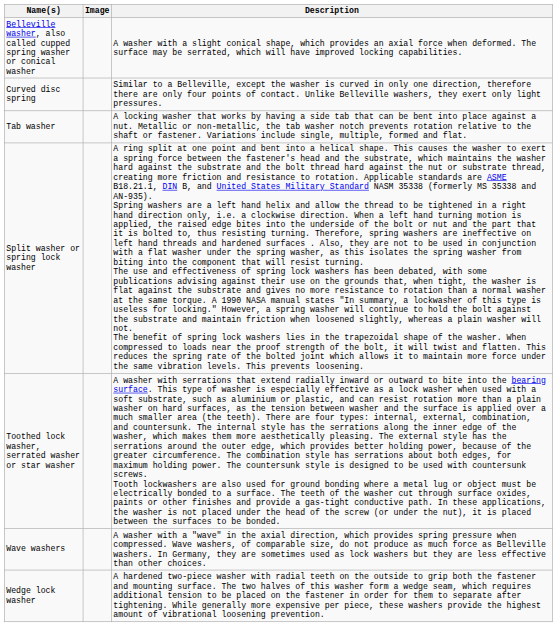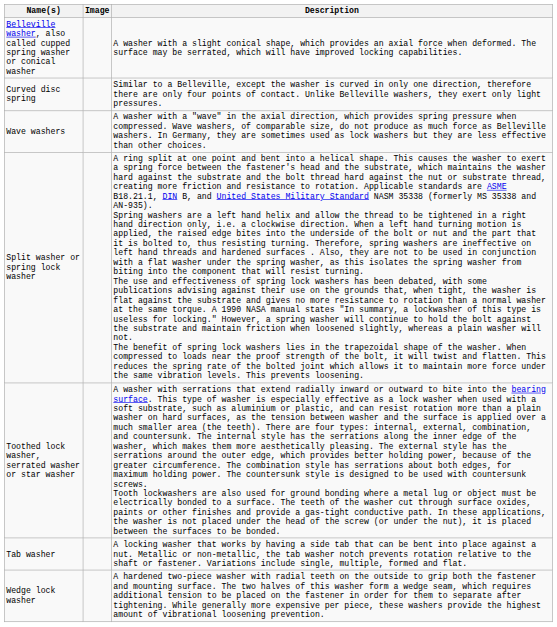rows swapped: Wave washers <-> Tab washer
